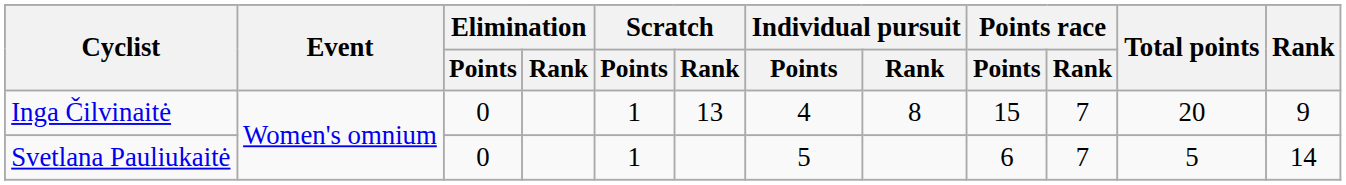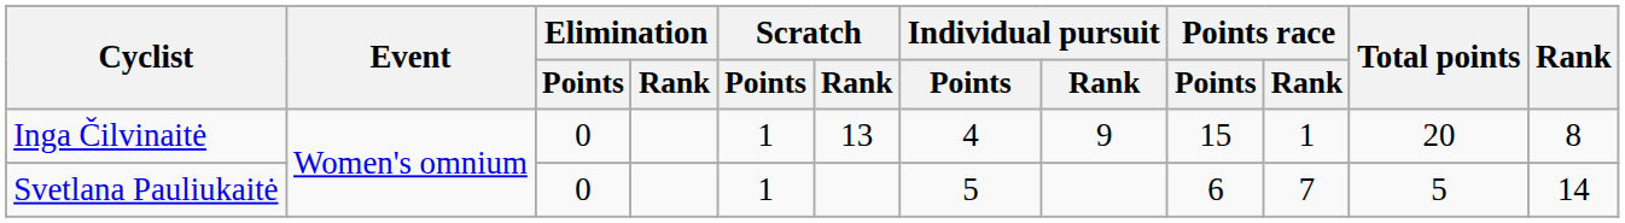Inga Čilvinaitė | Individual pursuit / Rank: 8 -> 9
Inga Čilvinaitė | Points race / Rank: 7 -> 1
Inga Čilvinaitė | Rank: 9 -> 8
